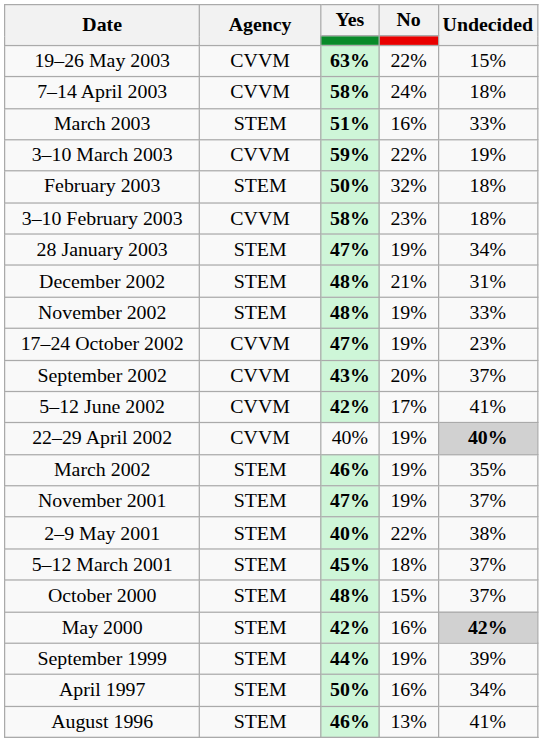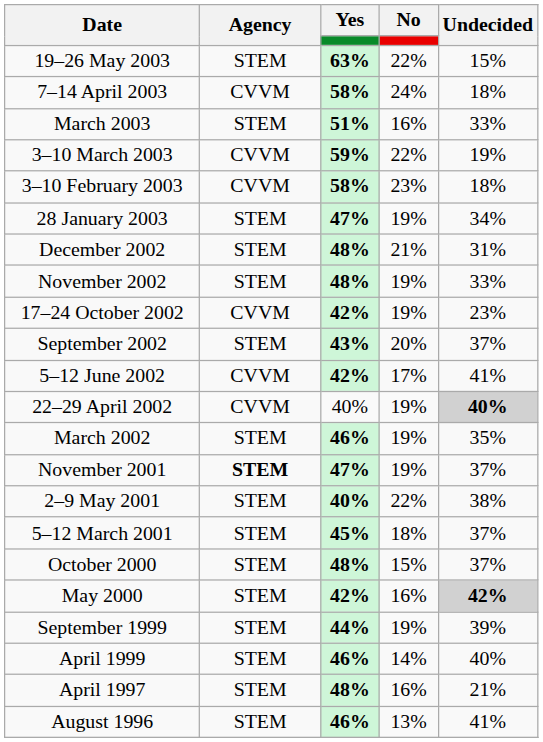19–26 May 2003 | Agency: CVVM -> STEM
- row: February 2003 | STEM | 50% | 32% | 18%
17–24 October 2002 | Yes: 47% -> 42%
September 2002 | Agency: CVVM -> STEM
November 2001 | Agency: normal -> bold
+ row: April 1999 | STEM | 46% | 14% | 40%
April 1997 | Yes: 50% -> 48%
April 1997 | Undecided: 34% -> 21%
